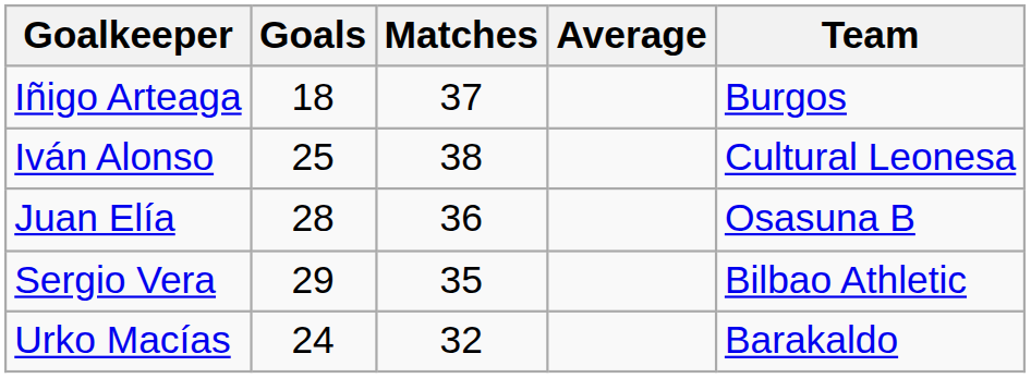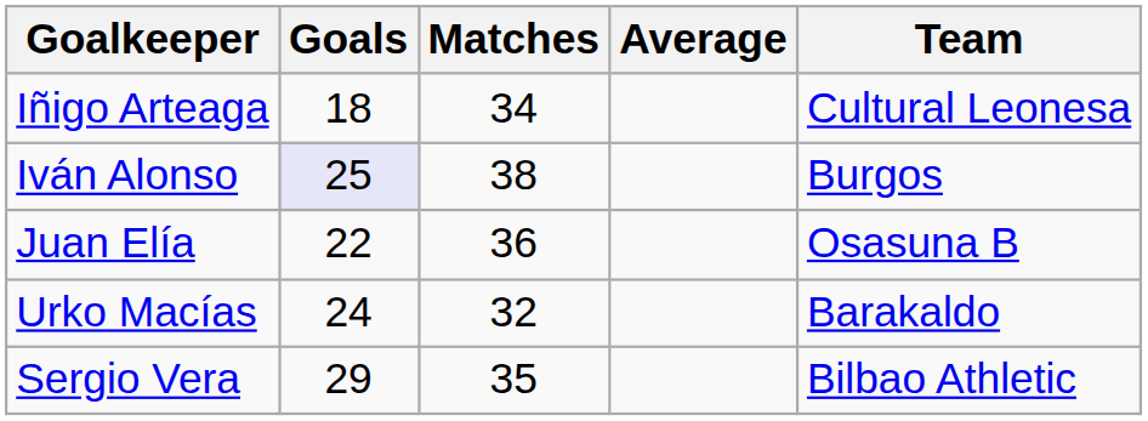Iñigo Arteaga | Matches: 37 -> 34
Iñigo Arteaga | Team: Burgos -> Cultural Leonesa
Iván Alonso | Goals: no background -> lavender background
Iván Alonso | Team: Cultural Leonesa -> Burgos
Juan Elía | Goals: 28 -> 22
rows swapped: Urko Macías <-> Sergio Vera
